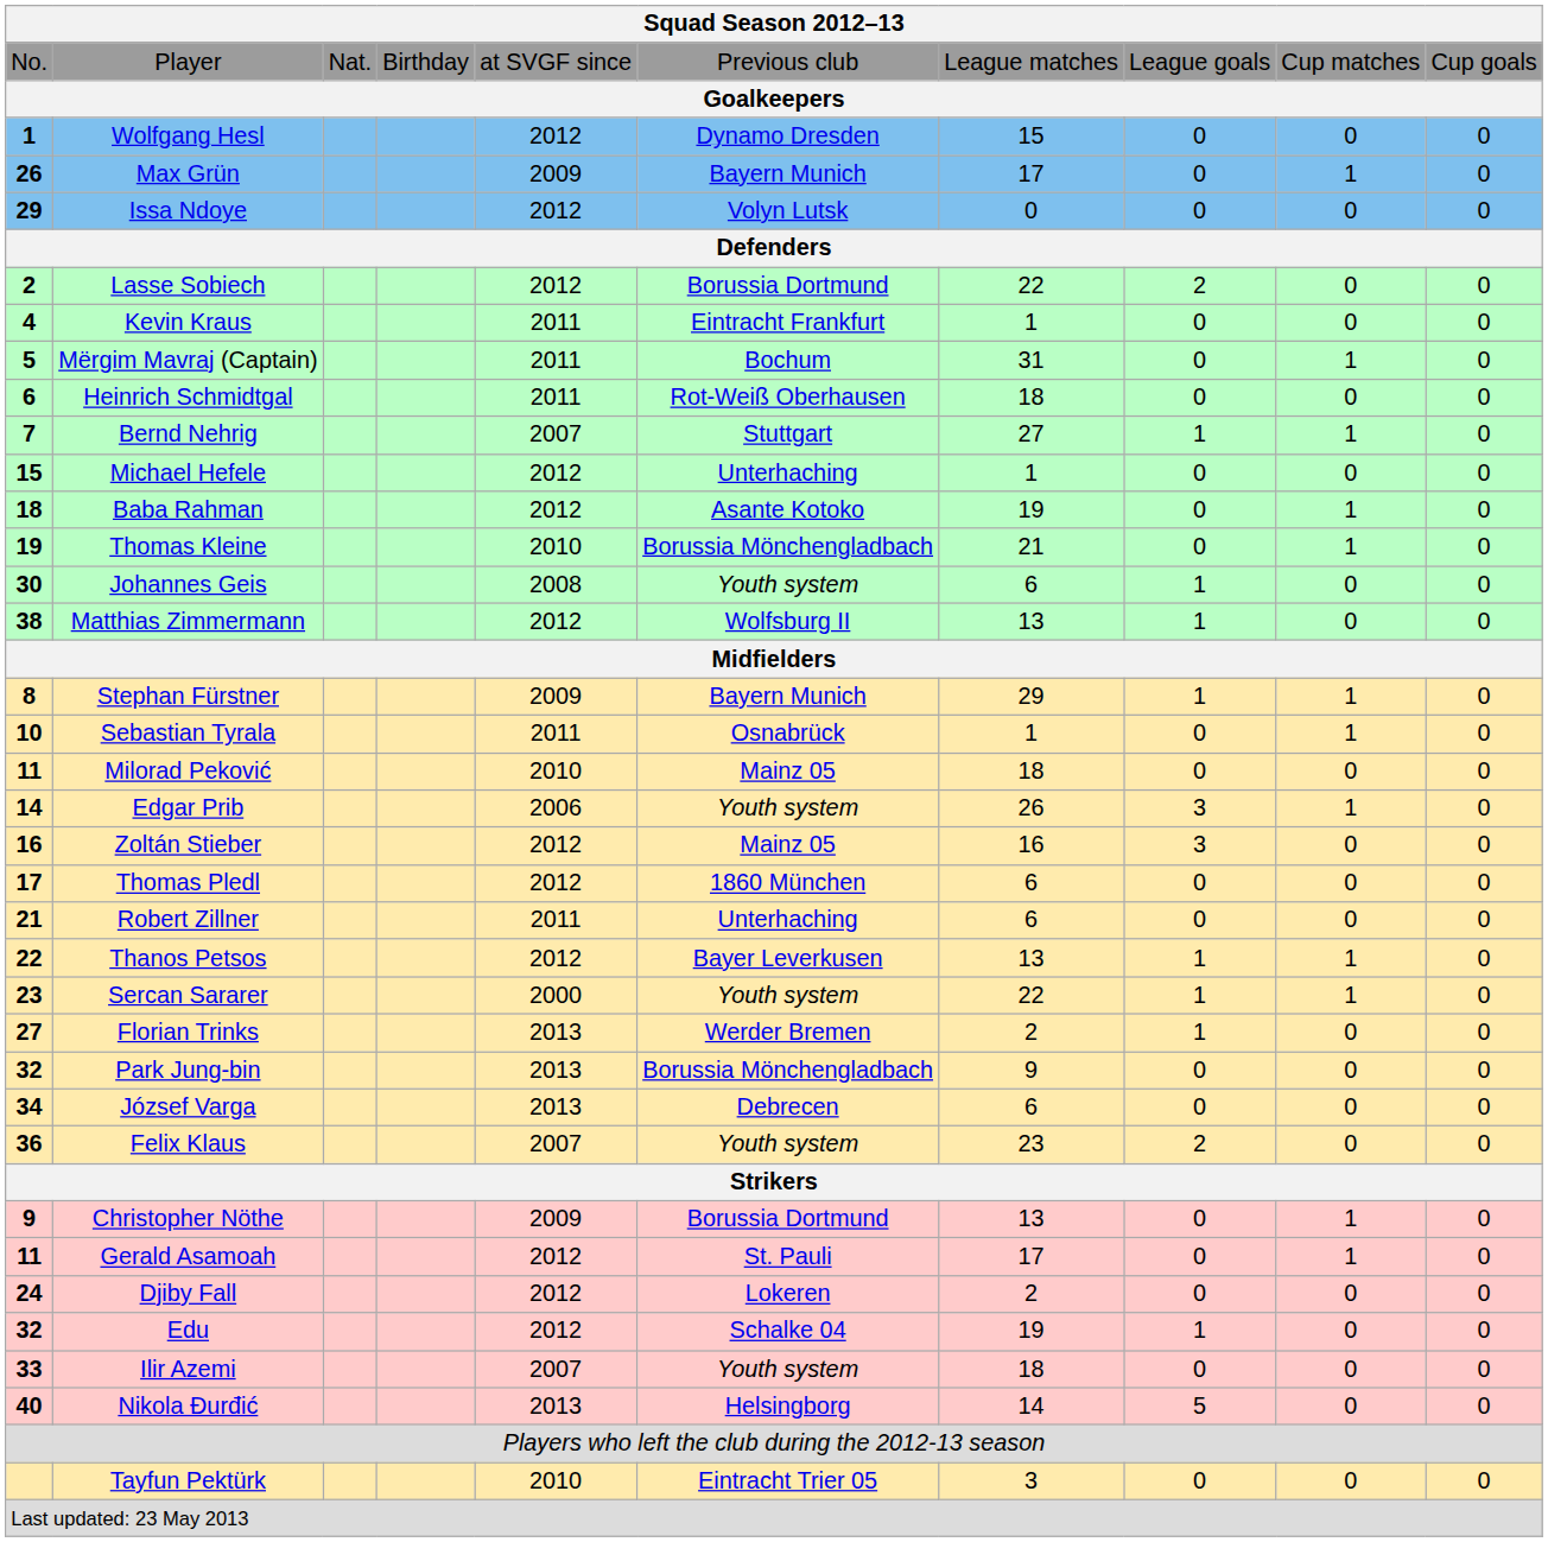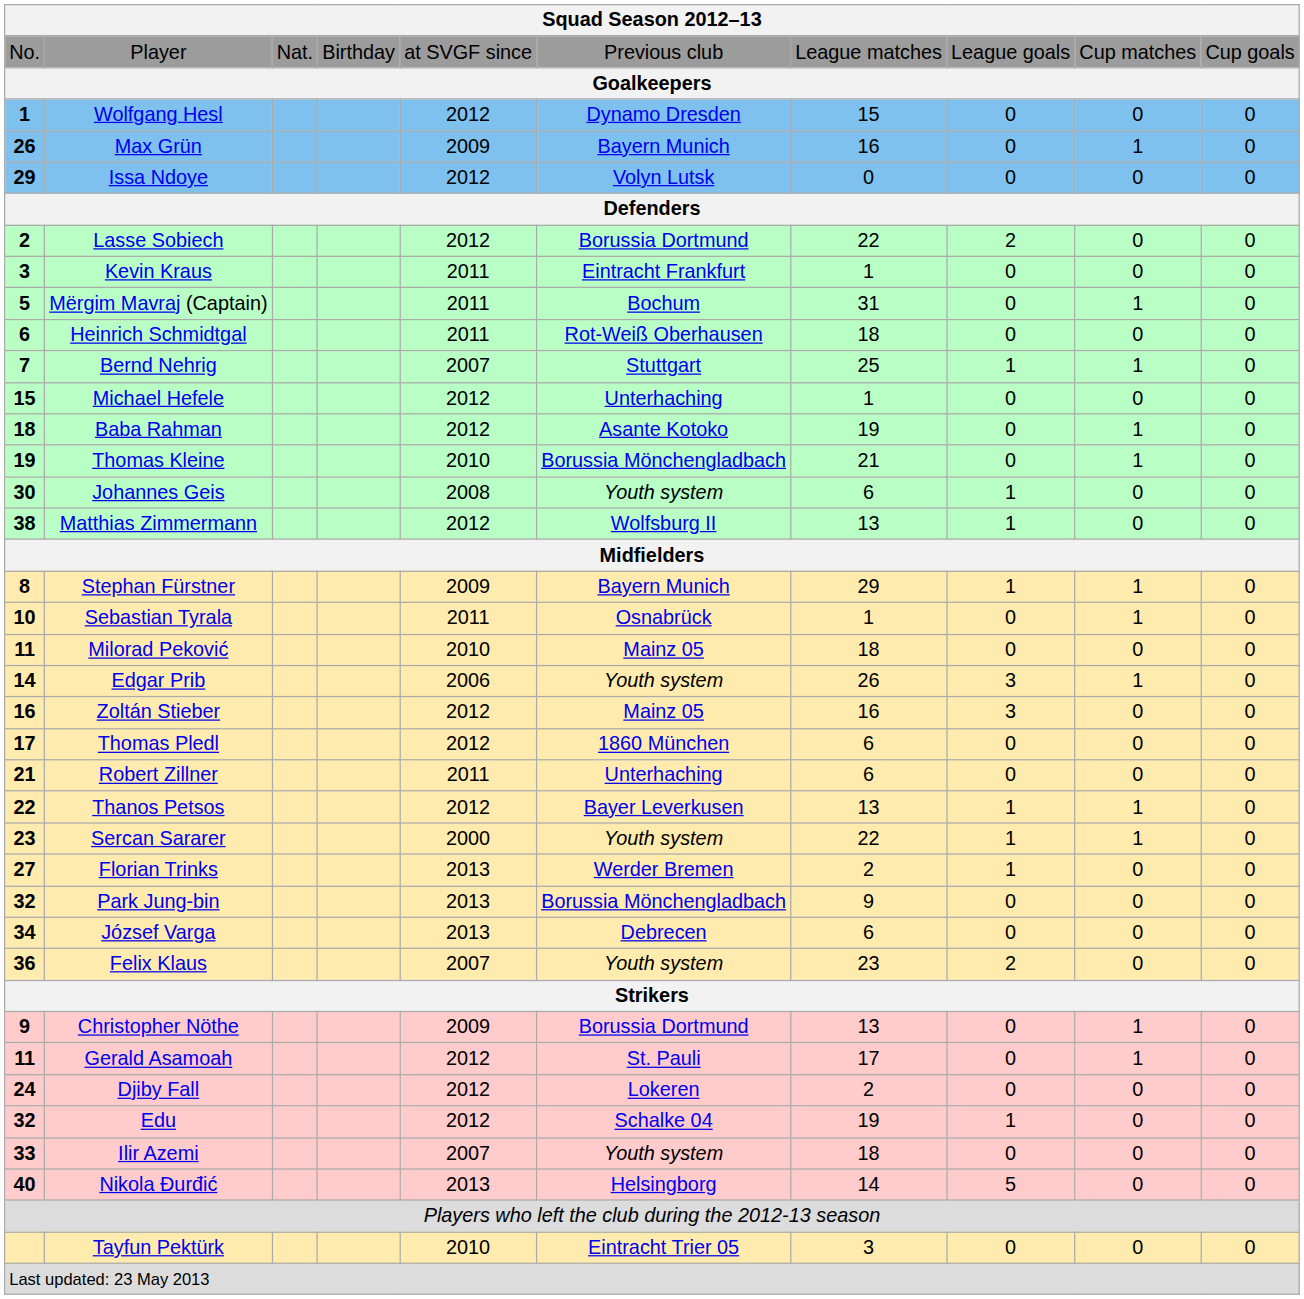Max Grün | column 7: 17 -> 16
Kevin Kraus | column 1: 4 -> 3
Bernd Nehrig | column 7: 27 -> 25
